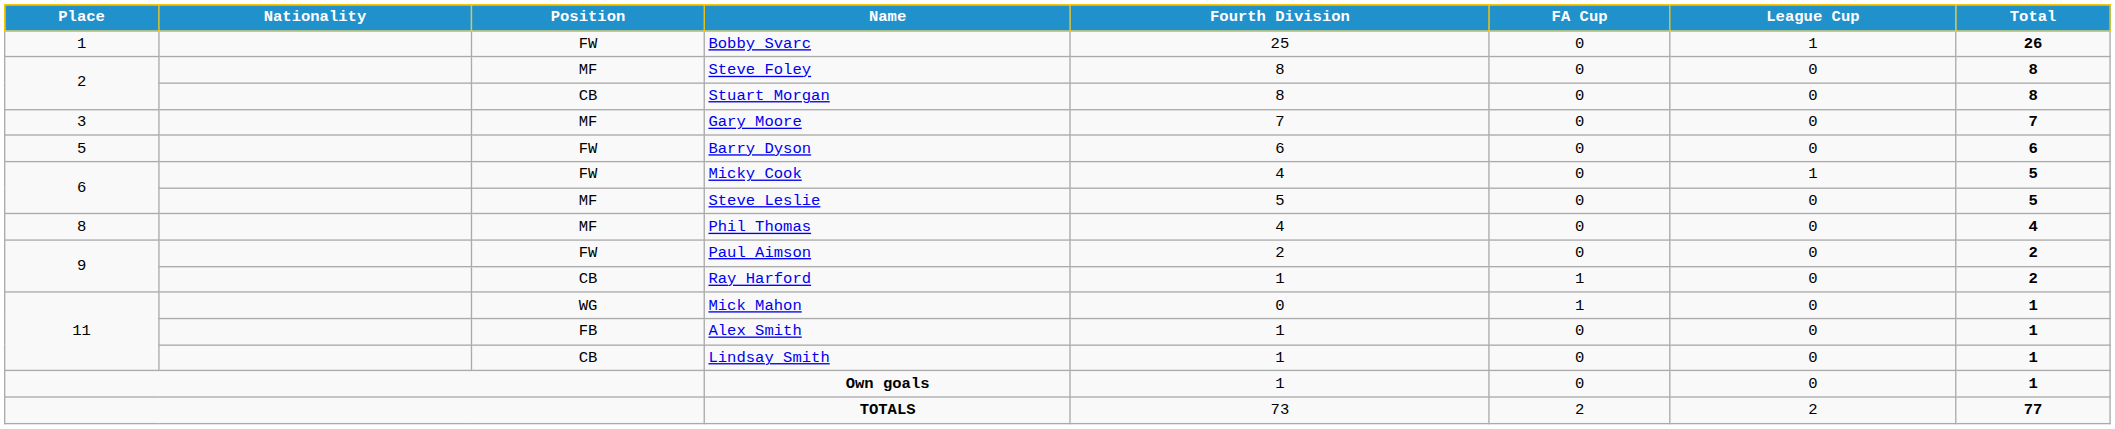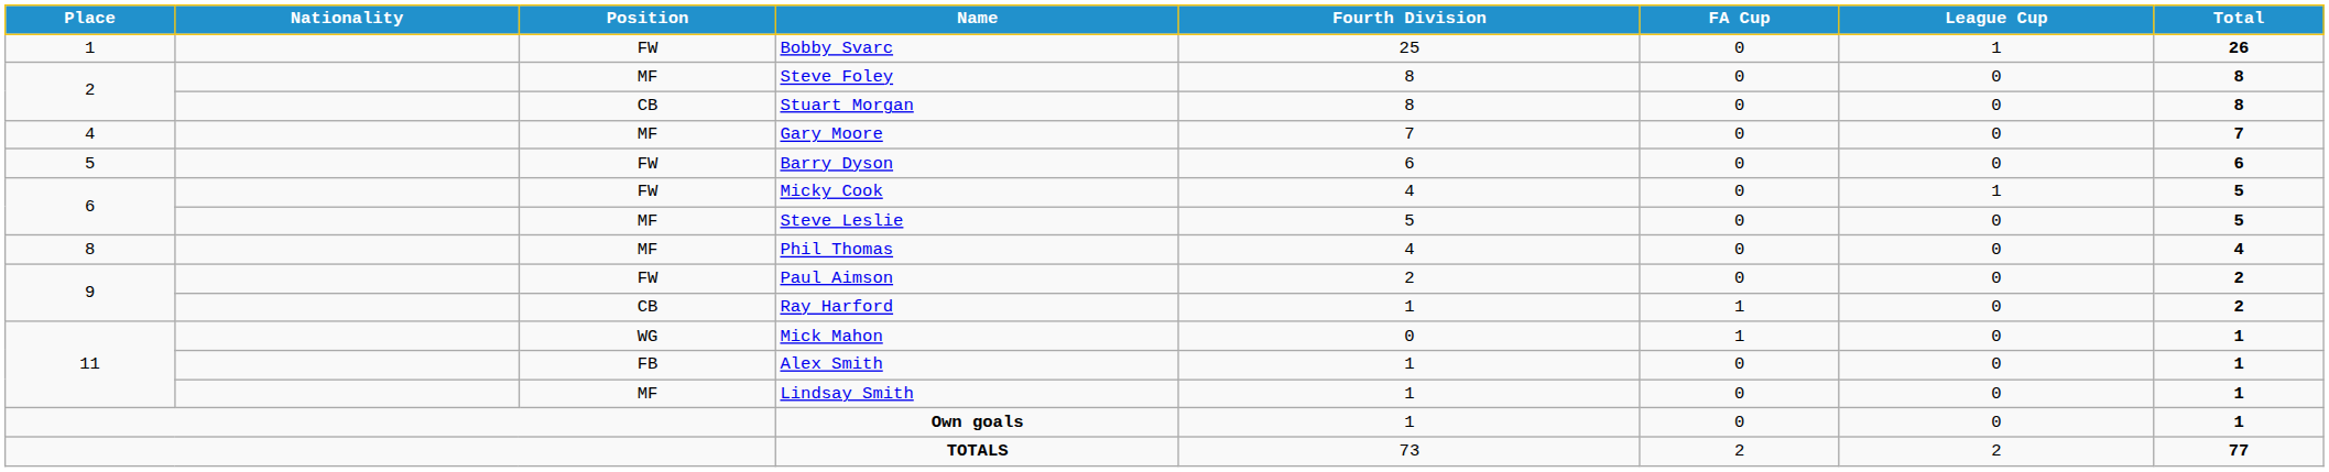Gary Moore | Place: 3 -> 4
Lindsay Smith | Position: CB -> MF
